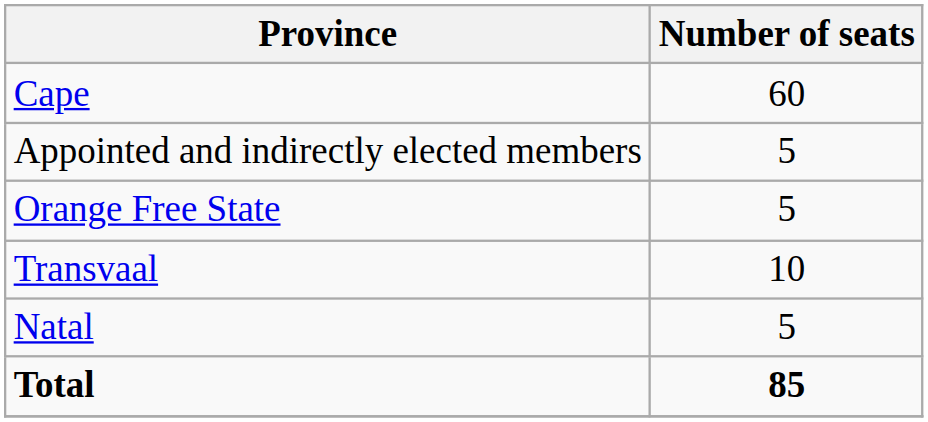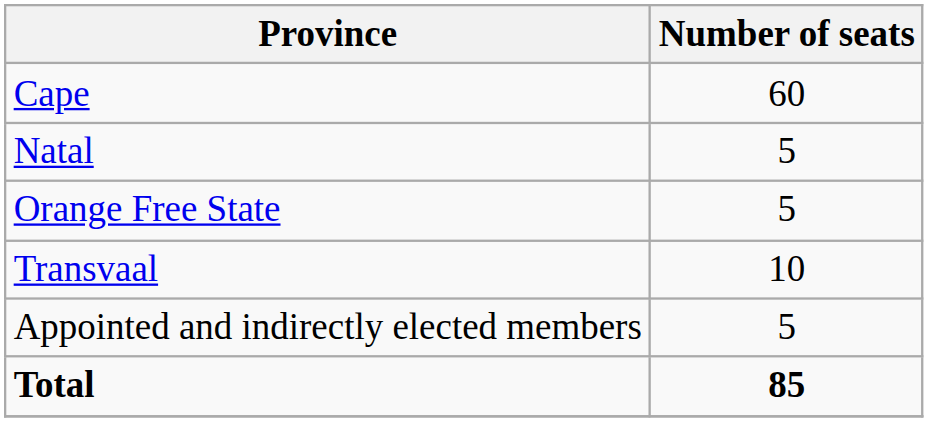rows swapped: Natal <-> Appointed and indirectly elected members
